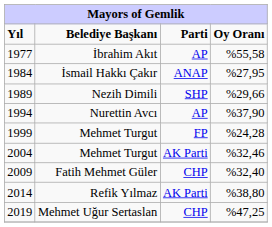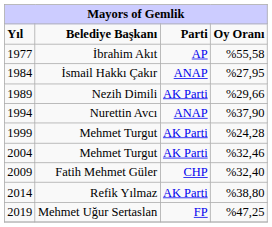1989 | Parti: SHP -> AK Parti
1994 | Parti: AP -> ANAP
1999 | Parti: FP -> AK Parti
2019 | Parti: CHP -> FP
